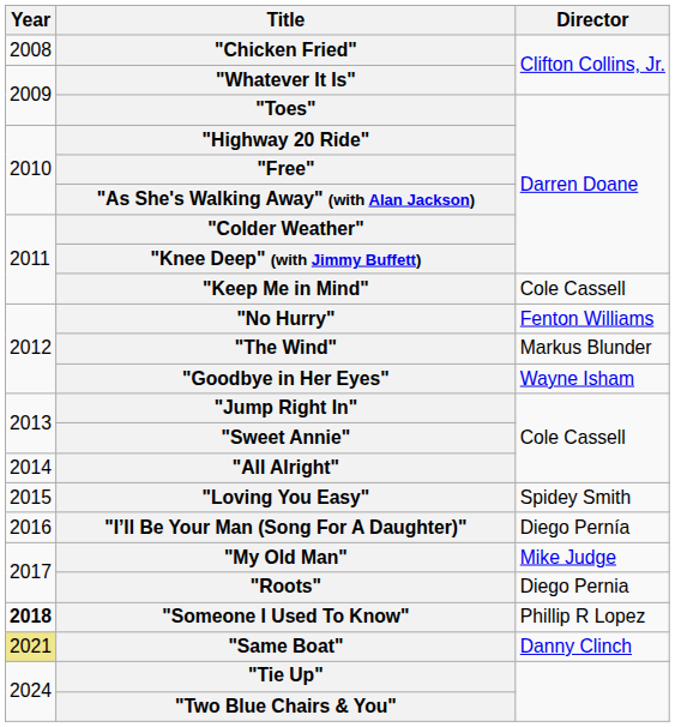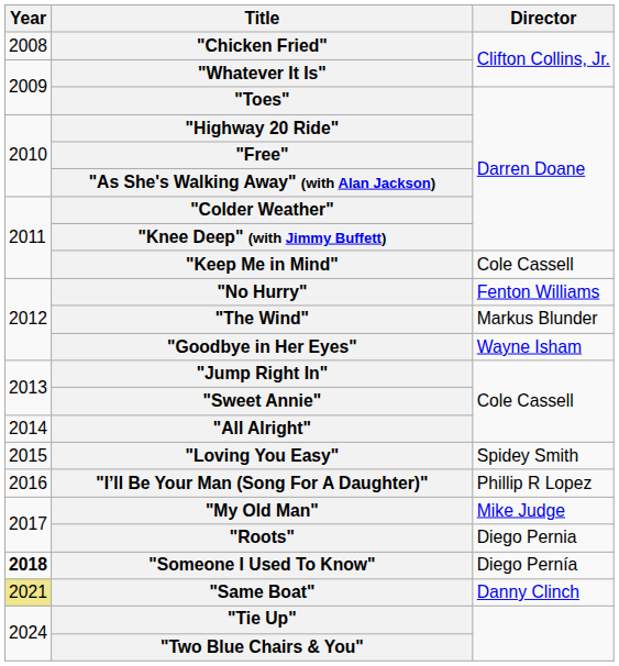"I’ll Be Your Man (Song For A Daughter)" | Director: Diego Pernía -> Phillip R Lopez
"Someone I Used To Know" | Director: Phillip R Lopez -> Diego Pernía
